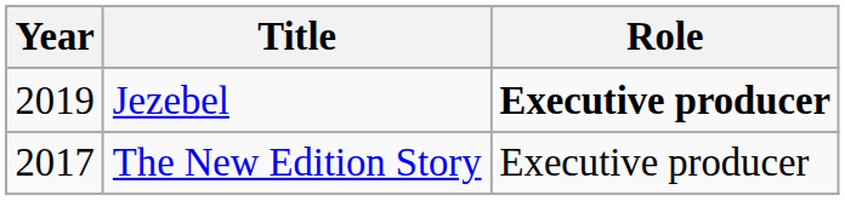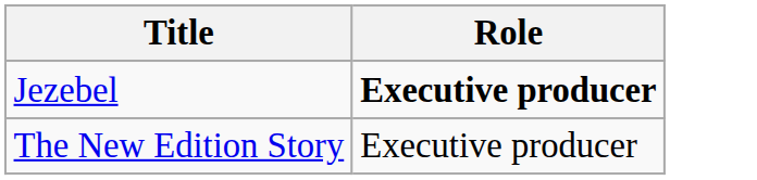- column: Year | 2019 | 2017
